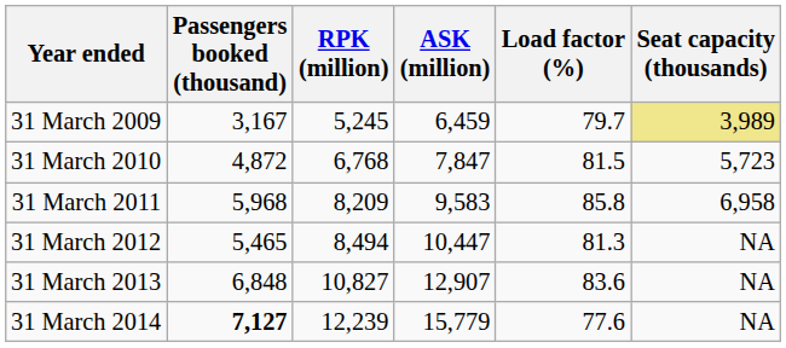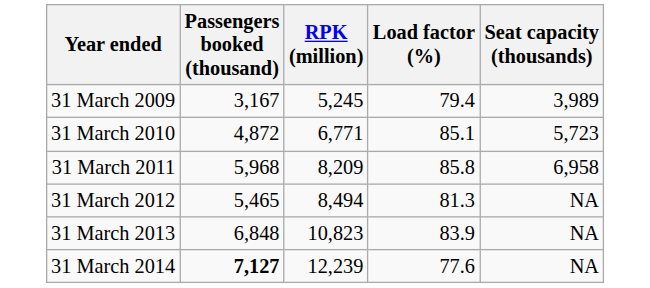- column: ASK (million) | 6,459 | 7,847 | 9,583 | 10,447 | 12,907 | 15,779
31 March 2009 | Load factor (%): 79.7 -> 79.4
31 March 2009 | Seat capacity (thousands): khaki background -> no background
31 March 2010 | RPK (million): 6,768 -> 6,771
31 March 2010 | Load factor (%): 81.5 -> 85.1
31 March 2013 | RPK (million): 10,827 -> 10,823
31 March 2013 | Load factor (%): 83.6 -> 83.9
